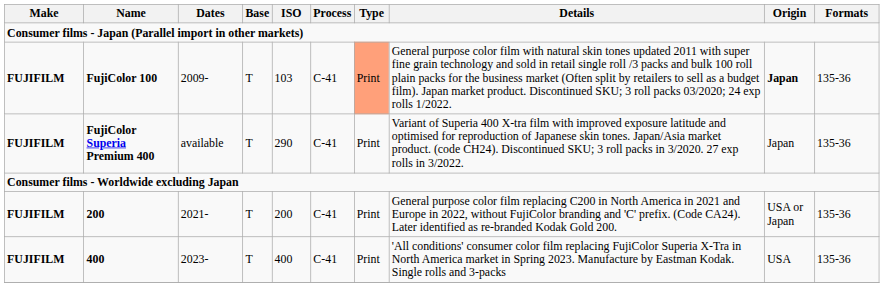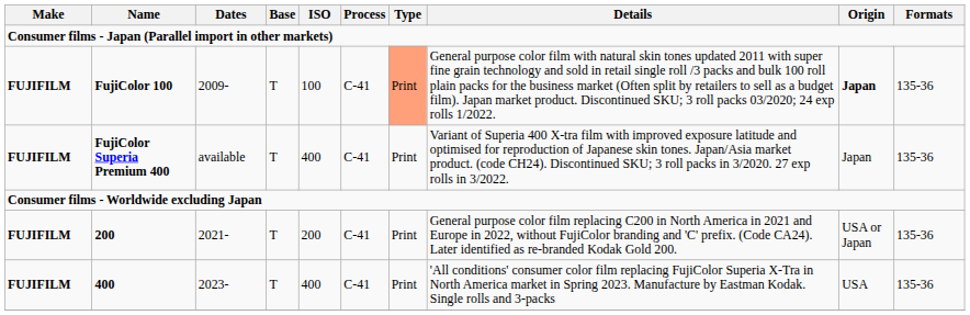FujiColor 100 | ISO: 103 -> 100
FujiColor Superia Premium 400 | ISO: 290 -> 400
